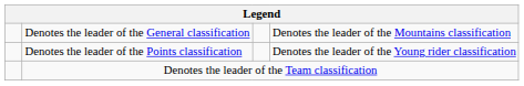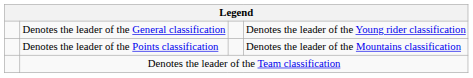Denotes the leader of the General classification | column 4: Denotes the leader of the Mountains classification -> Denotes the leader of the Young rider classification
Denotes the leader of the Points classification | column 4: Denotes the leader of the Young rider classification -> Denotes the leader of the Mountains classification
